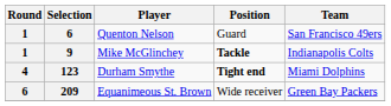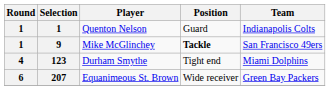Quenton Nelson | Selection: 6 -> 1
Quenton Nelson | Team: San Francisco 49ers -> Indianapolis Colts
Mike McGlinchey | Team: Indianapolis Colts -> San Francisco 49ers
Durham Smythe | Position: bold -> normal
Equanimeous St. Brown | Selection: 209 -> 207
